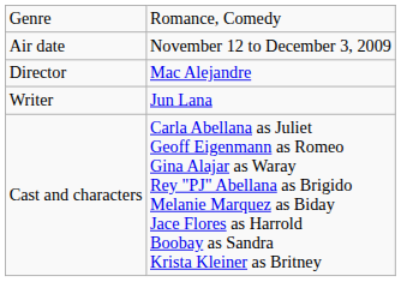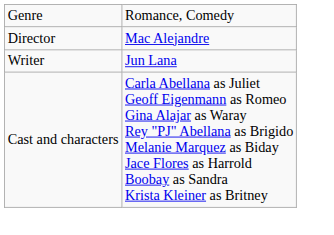- row: Air date | November 12 to December 3, 2009
